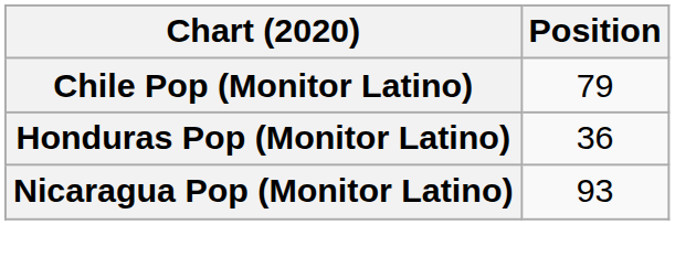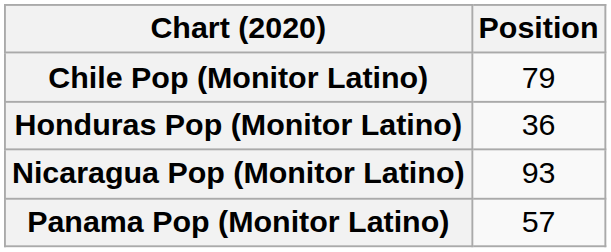+ row: Panama Pop (Monitor Latino) | 57
